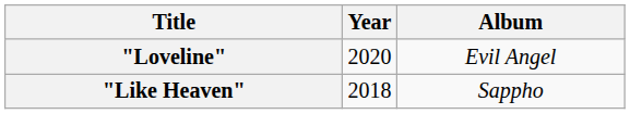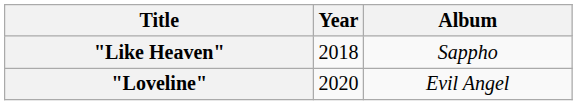rows swapped: "Like Heaven" <-> "Loveline"
